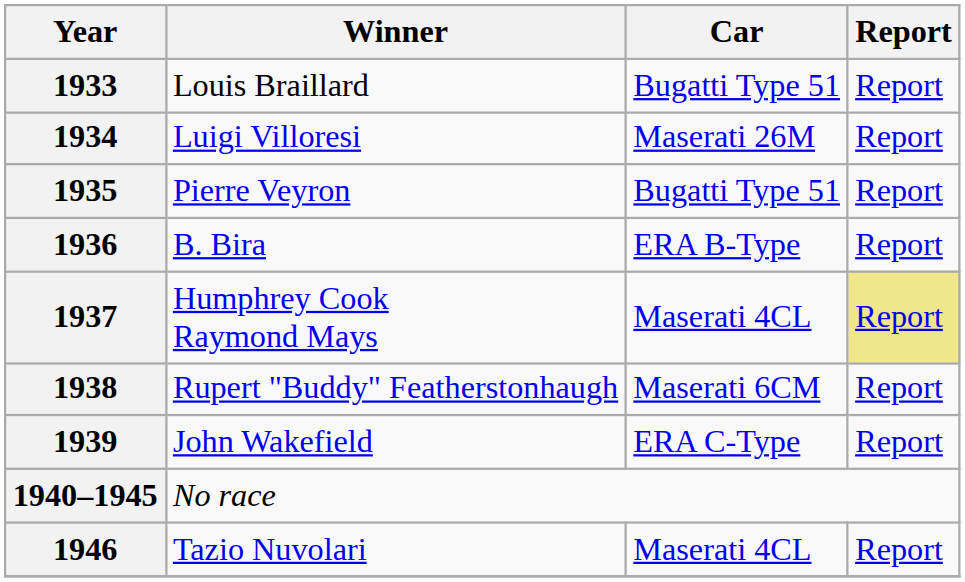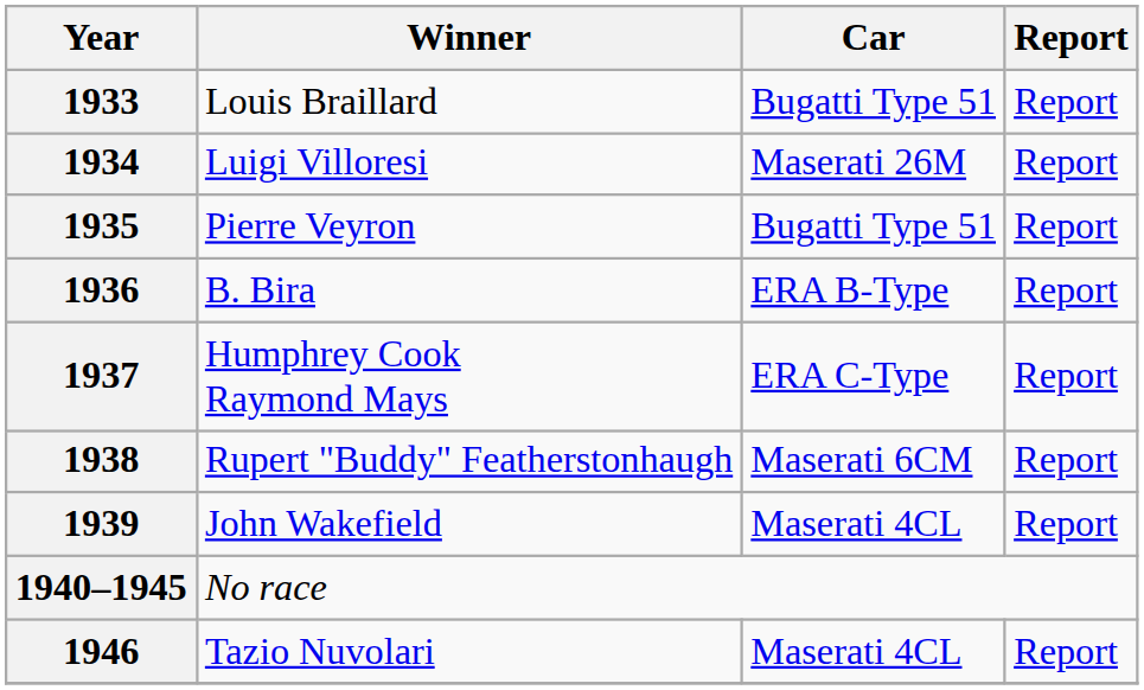1937 | Car: Maserati 4CL -> ERA C-Type
1937 | Report: khaki background -> no background
1939 | Car: ERA C-Type -> Maserati 4CL
